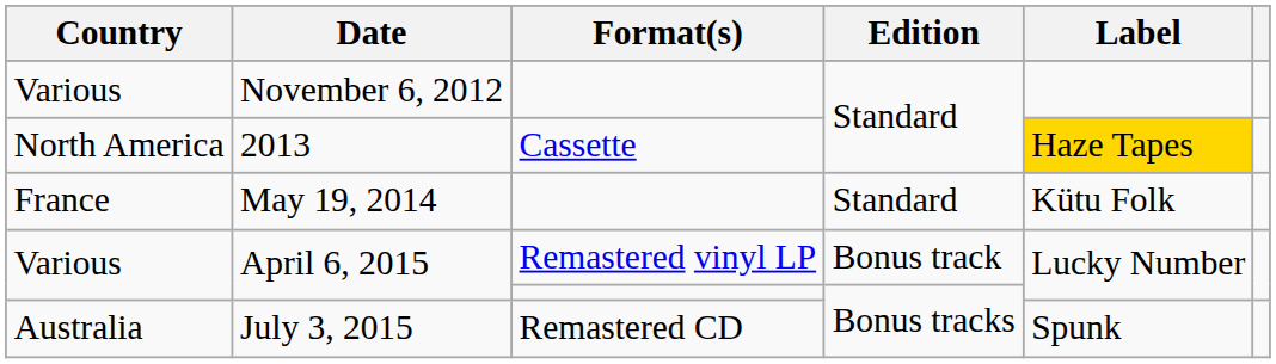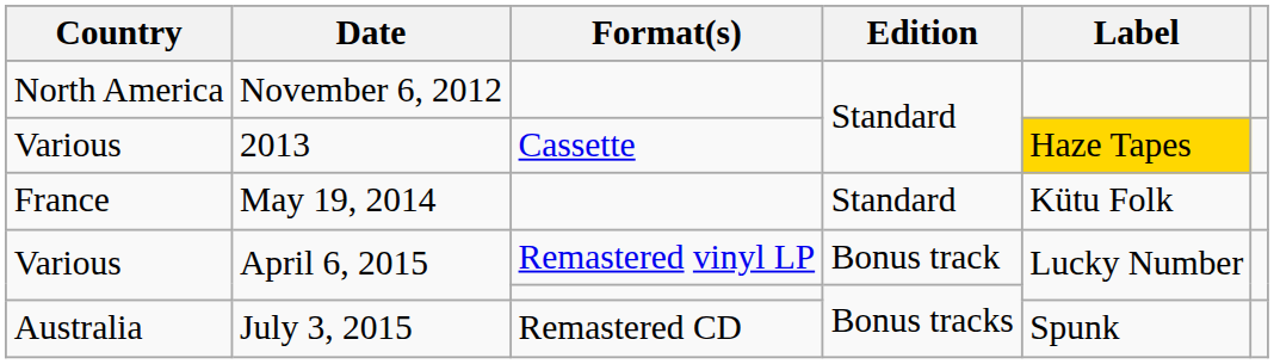November 6, 2012 | Country: Various -> North America
2013 | Country: North America -> Various
